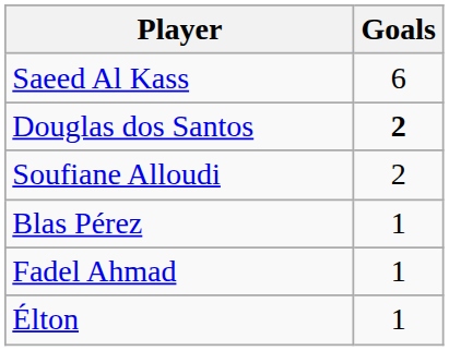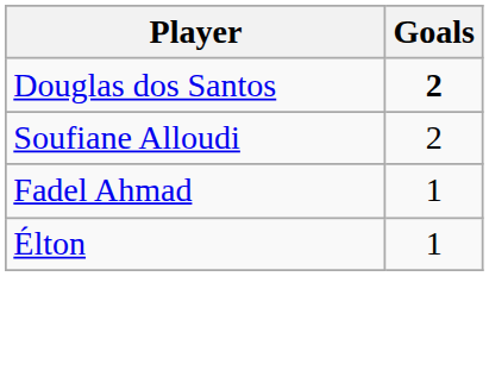- row: Saeed Al Kass | 6
- row: Blas Pérez | 1
